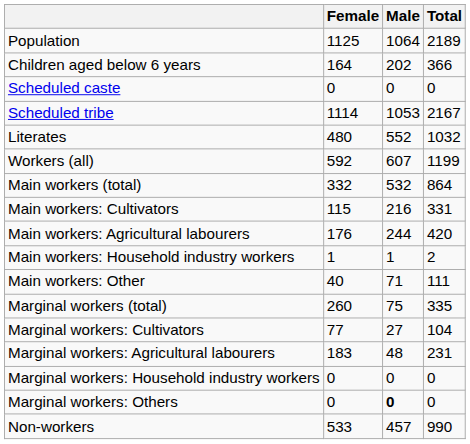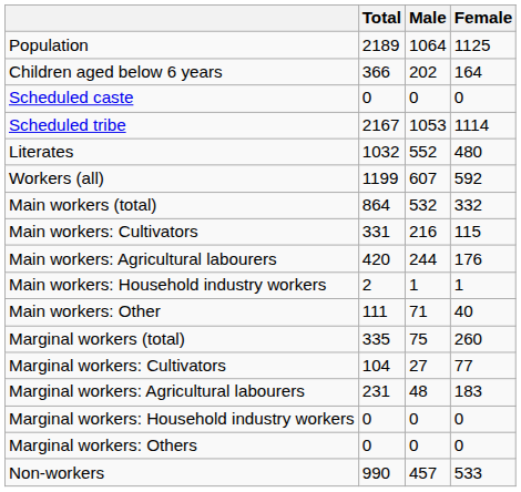columns swapped: Total <-> Female
Marginal workers: Others | Male: bold -> normal
